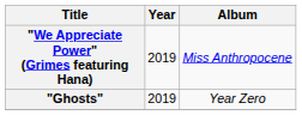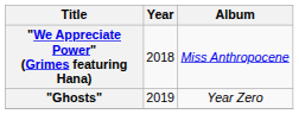"We Appreciate Power" (Grimes featuring Hana) | Year: 2019 -> 2018
